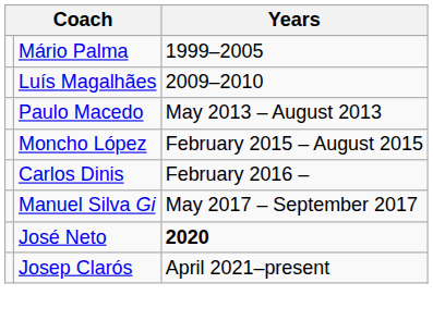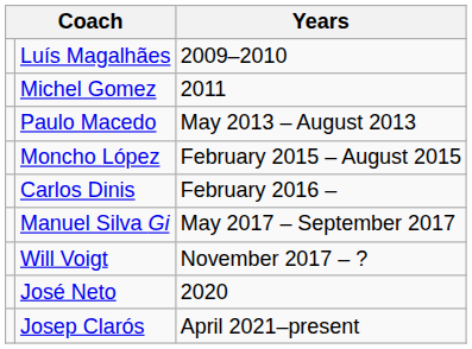- row: Mário Palma | 1999–2005
+ row: Michel Gomez | 2011
+ row: Will Voigt | November 2017 – ?
José Neto | Years: bold -> normal
